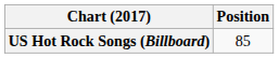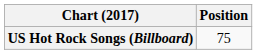US Hot Rock Songs (Billboard) | Position: 85 -> 75
